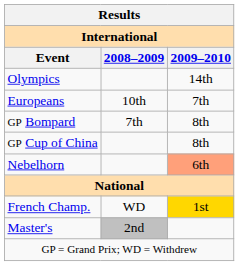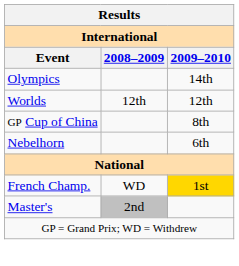+ row: Worlds | 12th | 12th
- row: Europeans | 10th | 7th
- row: GP Bompard | 7th | 8th
Nebelhorn | 2009–2010: lightsalmon background -> no background
